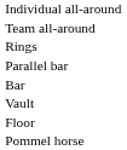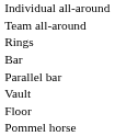rows swapped: Bar <-> Parallel bar
